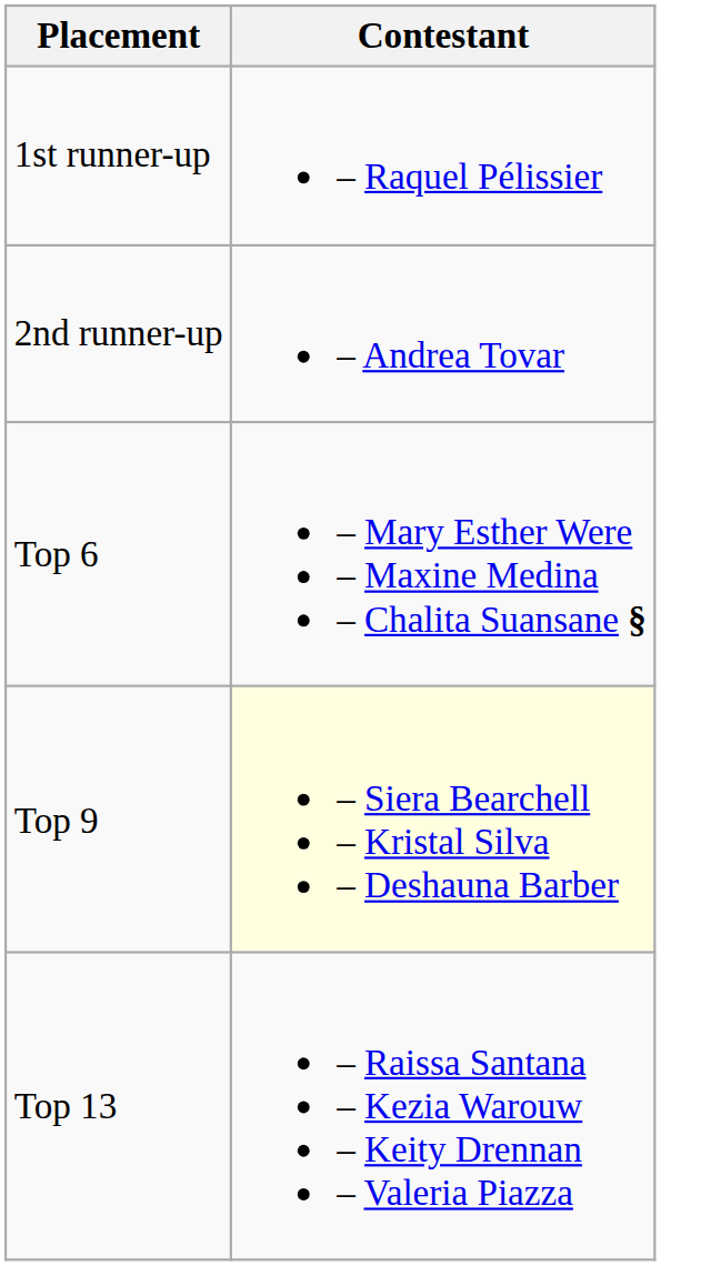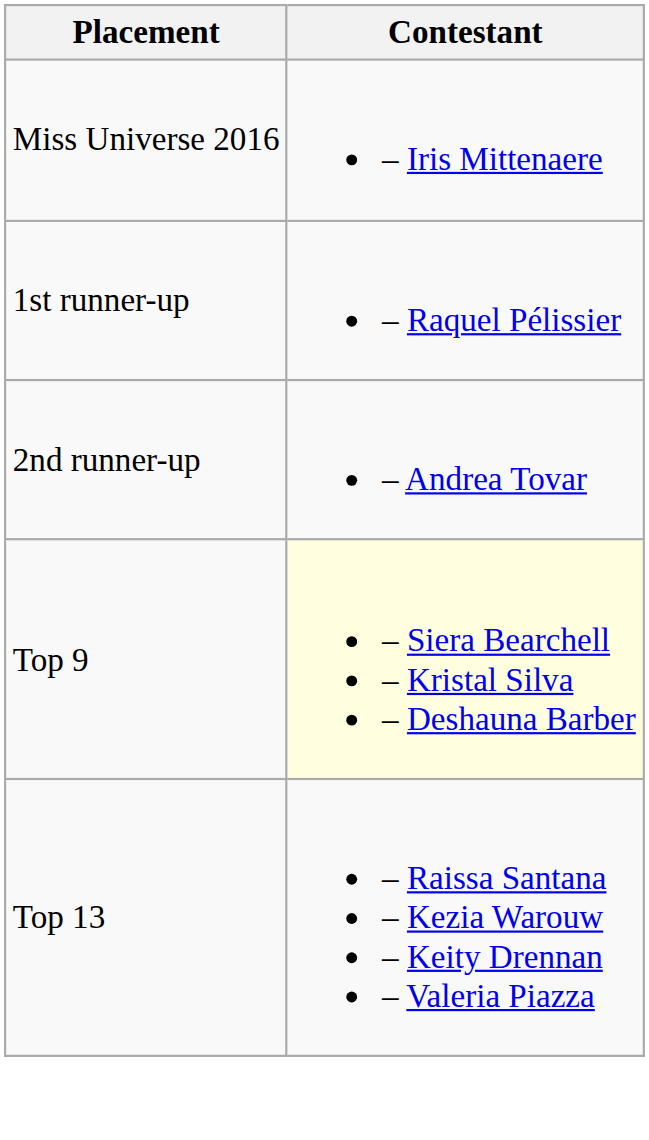+ row: Miss Universe 2016 | – Iris Mittenaere
- row: Top 6 | – Mary Esther Were – Maxine Medina – Chalita Suansane §
